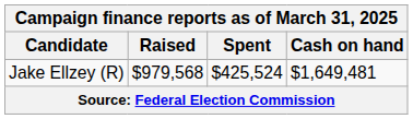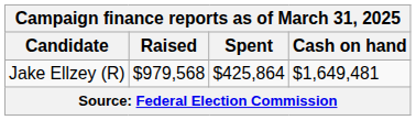Jake Ellzey (R) | Spent: $425,524 -> $425,864
